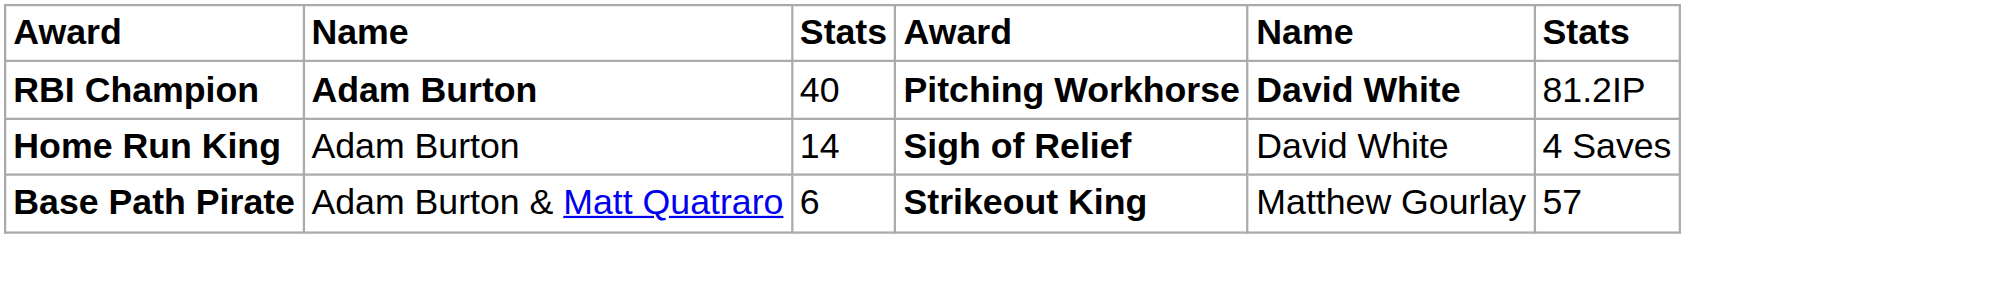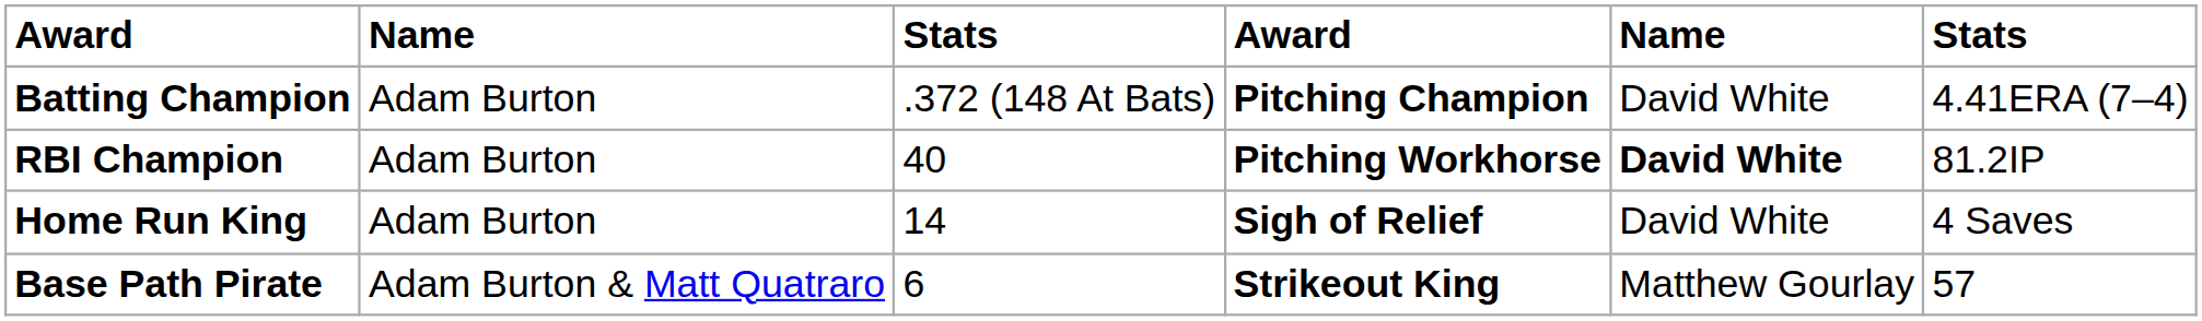+ row: Batting Champion | Adam Burton | .372 (148 At Bats) | Pitching Champion | David White | 4.41ERA (7–4)
RBI Champion | column 2: bold -> normal
